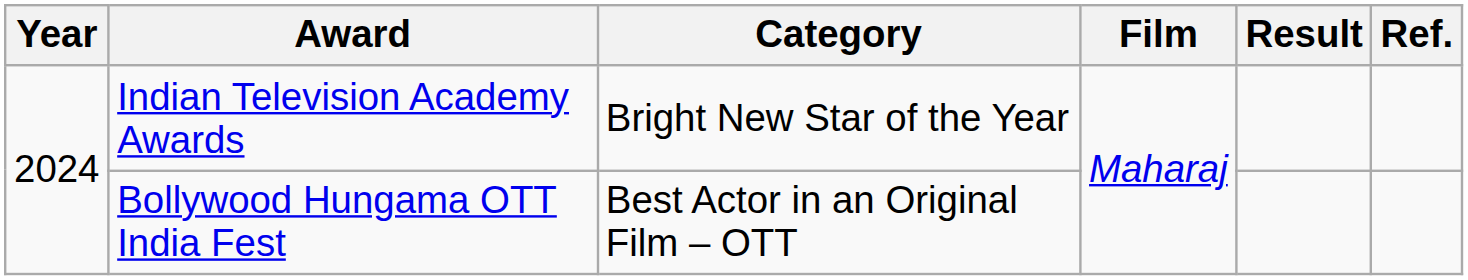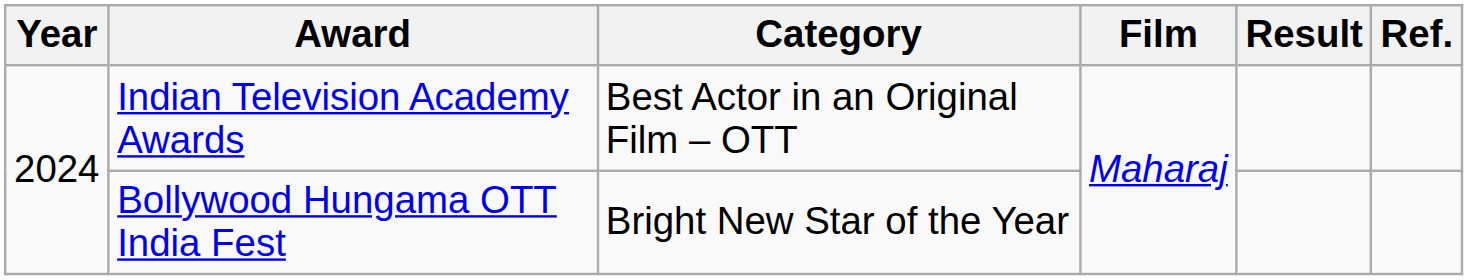Indian Television Academy Awards | Category: Bright New Star of the Year -> Best Actor in an Original Film – OTT
Bollywood Hungama OTT India Fest | Category: Best Actor in an Original Film – OTT -> Bright New Star of the Year
